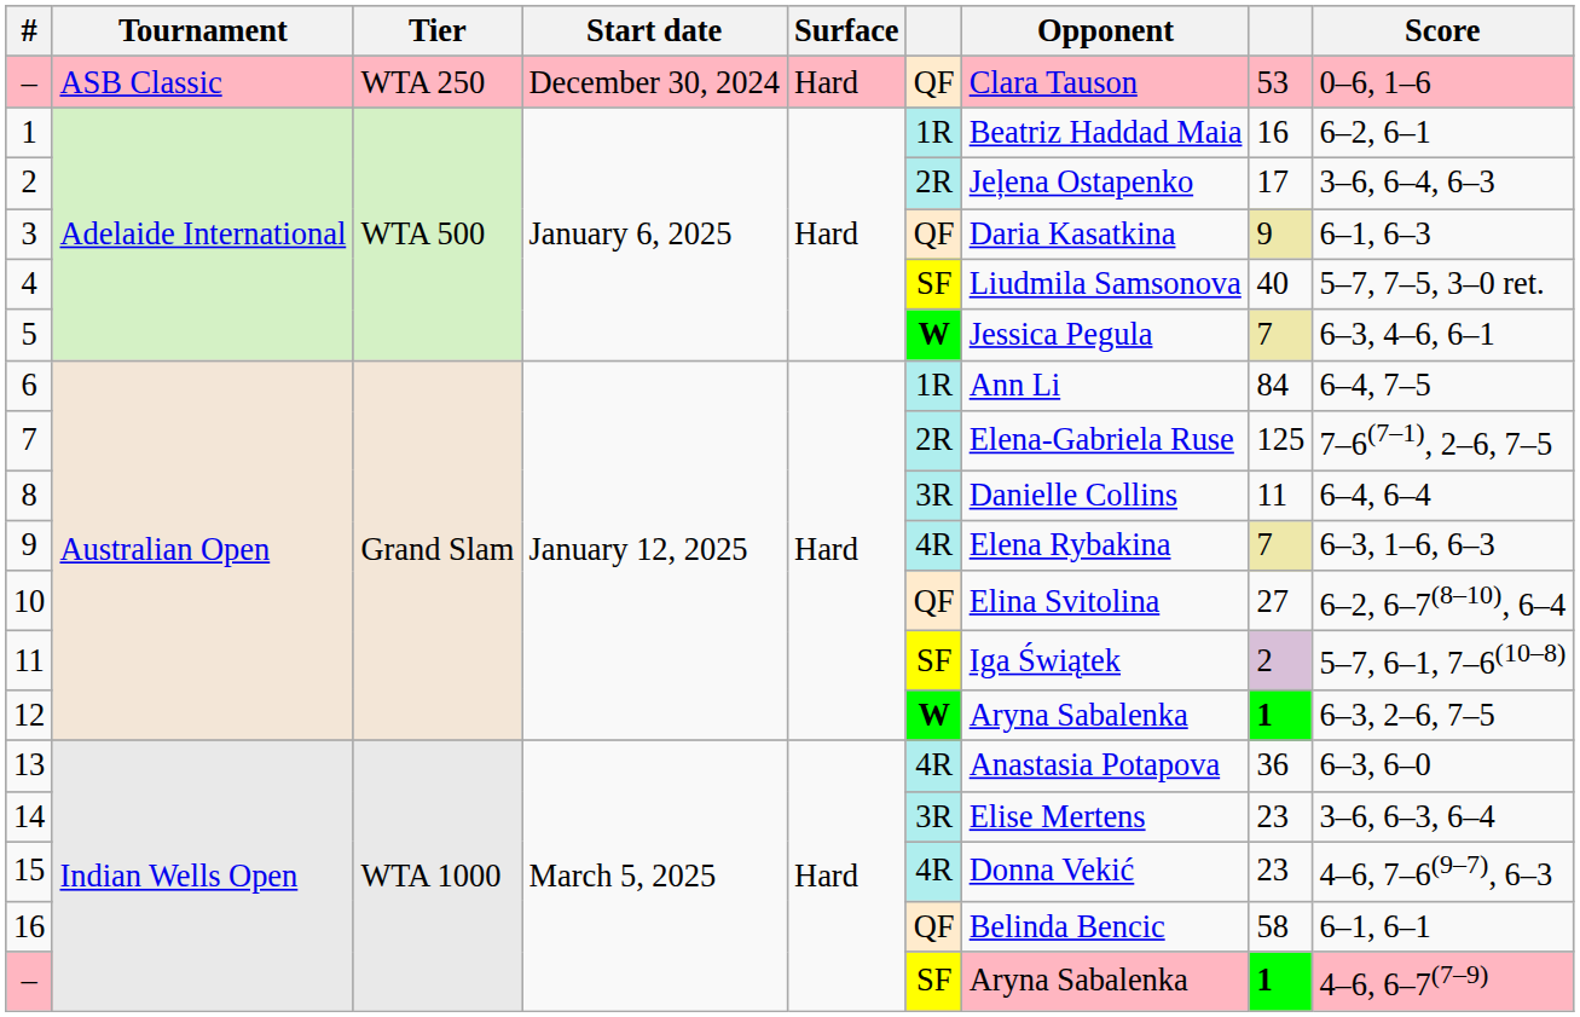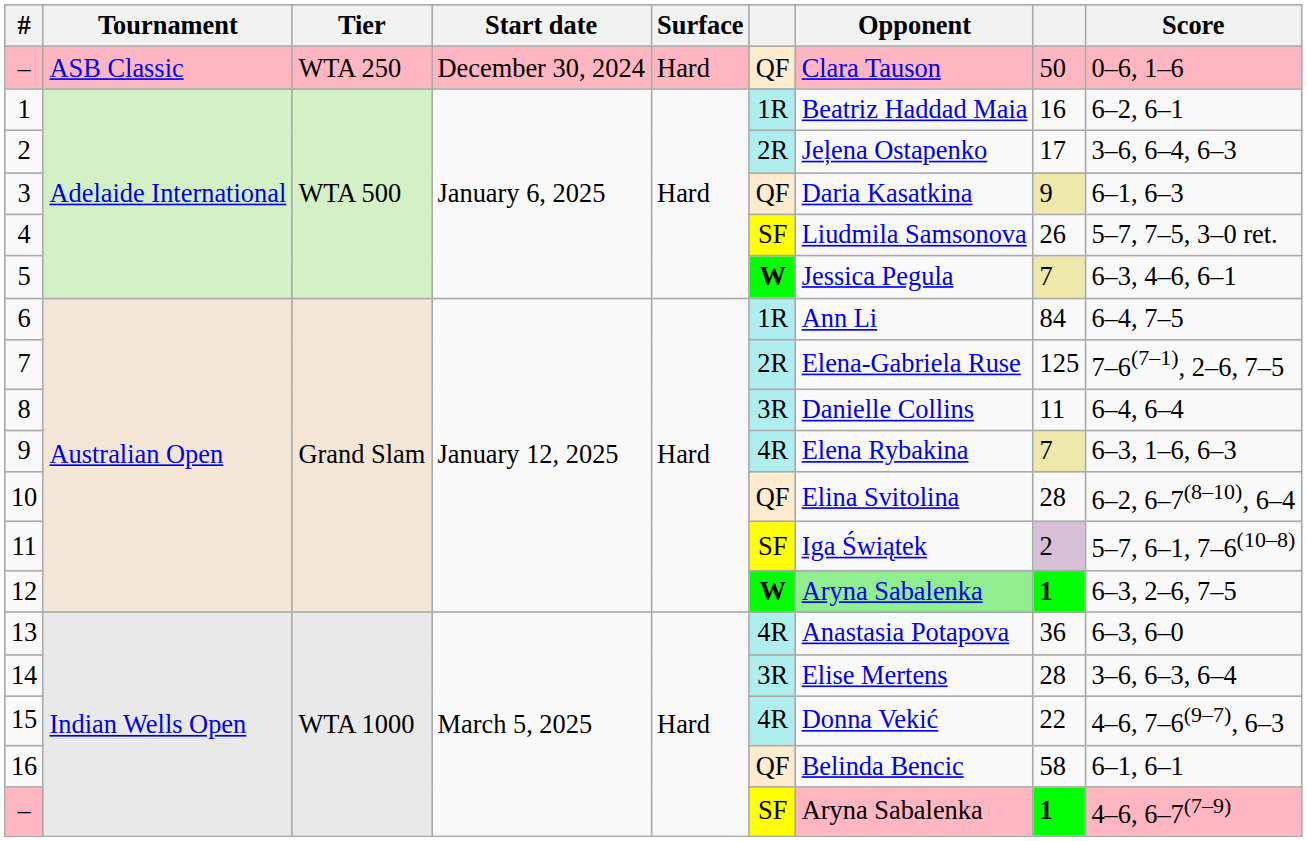– / ASB Classic | column 8: 53 -> 50
4 | column 8: 40 -> 26
10 | column 8: 27 -> 28
12 | Opponent: no background -> lightgreen background
14 | column 8: 23 -> 28
15 | column 8: 23 -> 22
